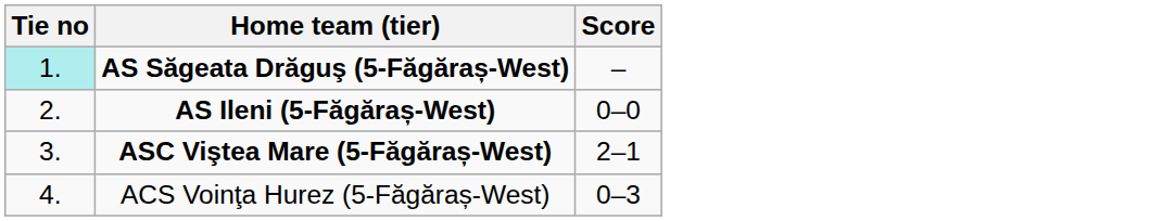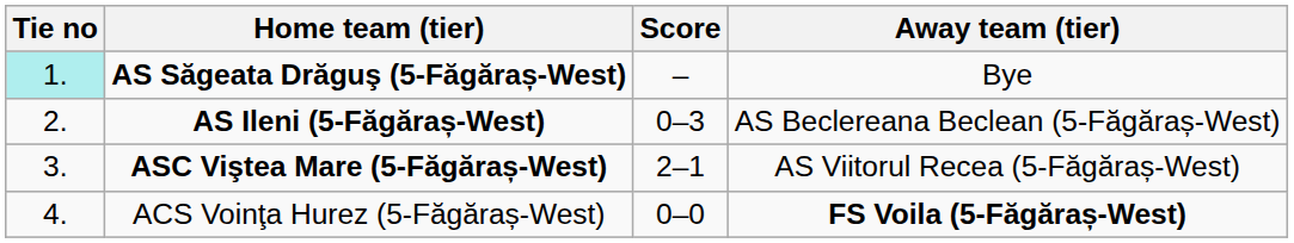+ column: Away team (tier) | Bye | AS Beclereana Beclean (5-Făgăraș-West) | AS Viitorul Recea (5-Făgăraș-West) | FS Voila (5-Făgăraș-West)
AS Ileni (5-Făgăraș-West) | Score: 0–0 -> 0–3
ACS Voinţa Hurez (5-Făgăraș-West) | Score: 0–3 -> 0–0
